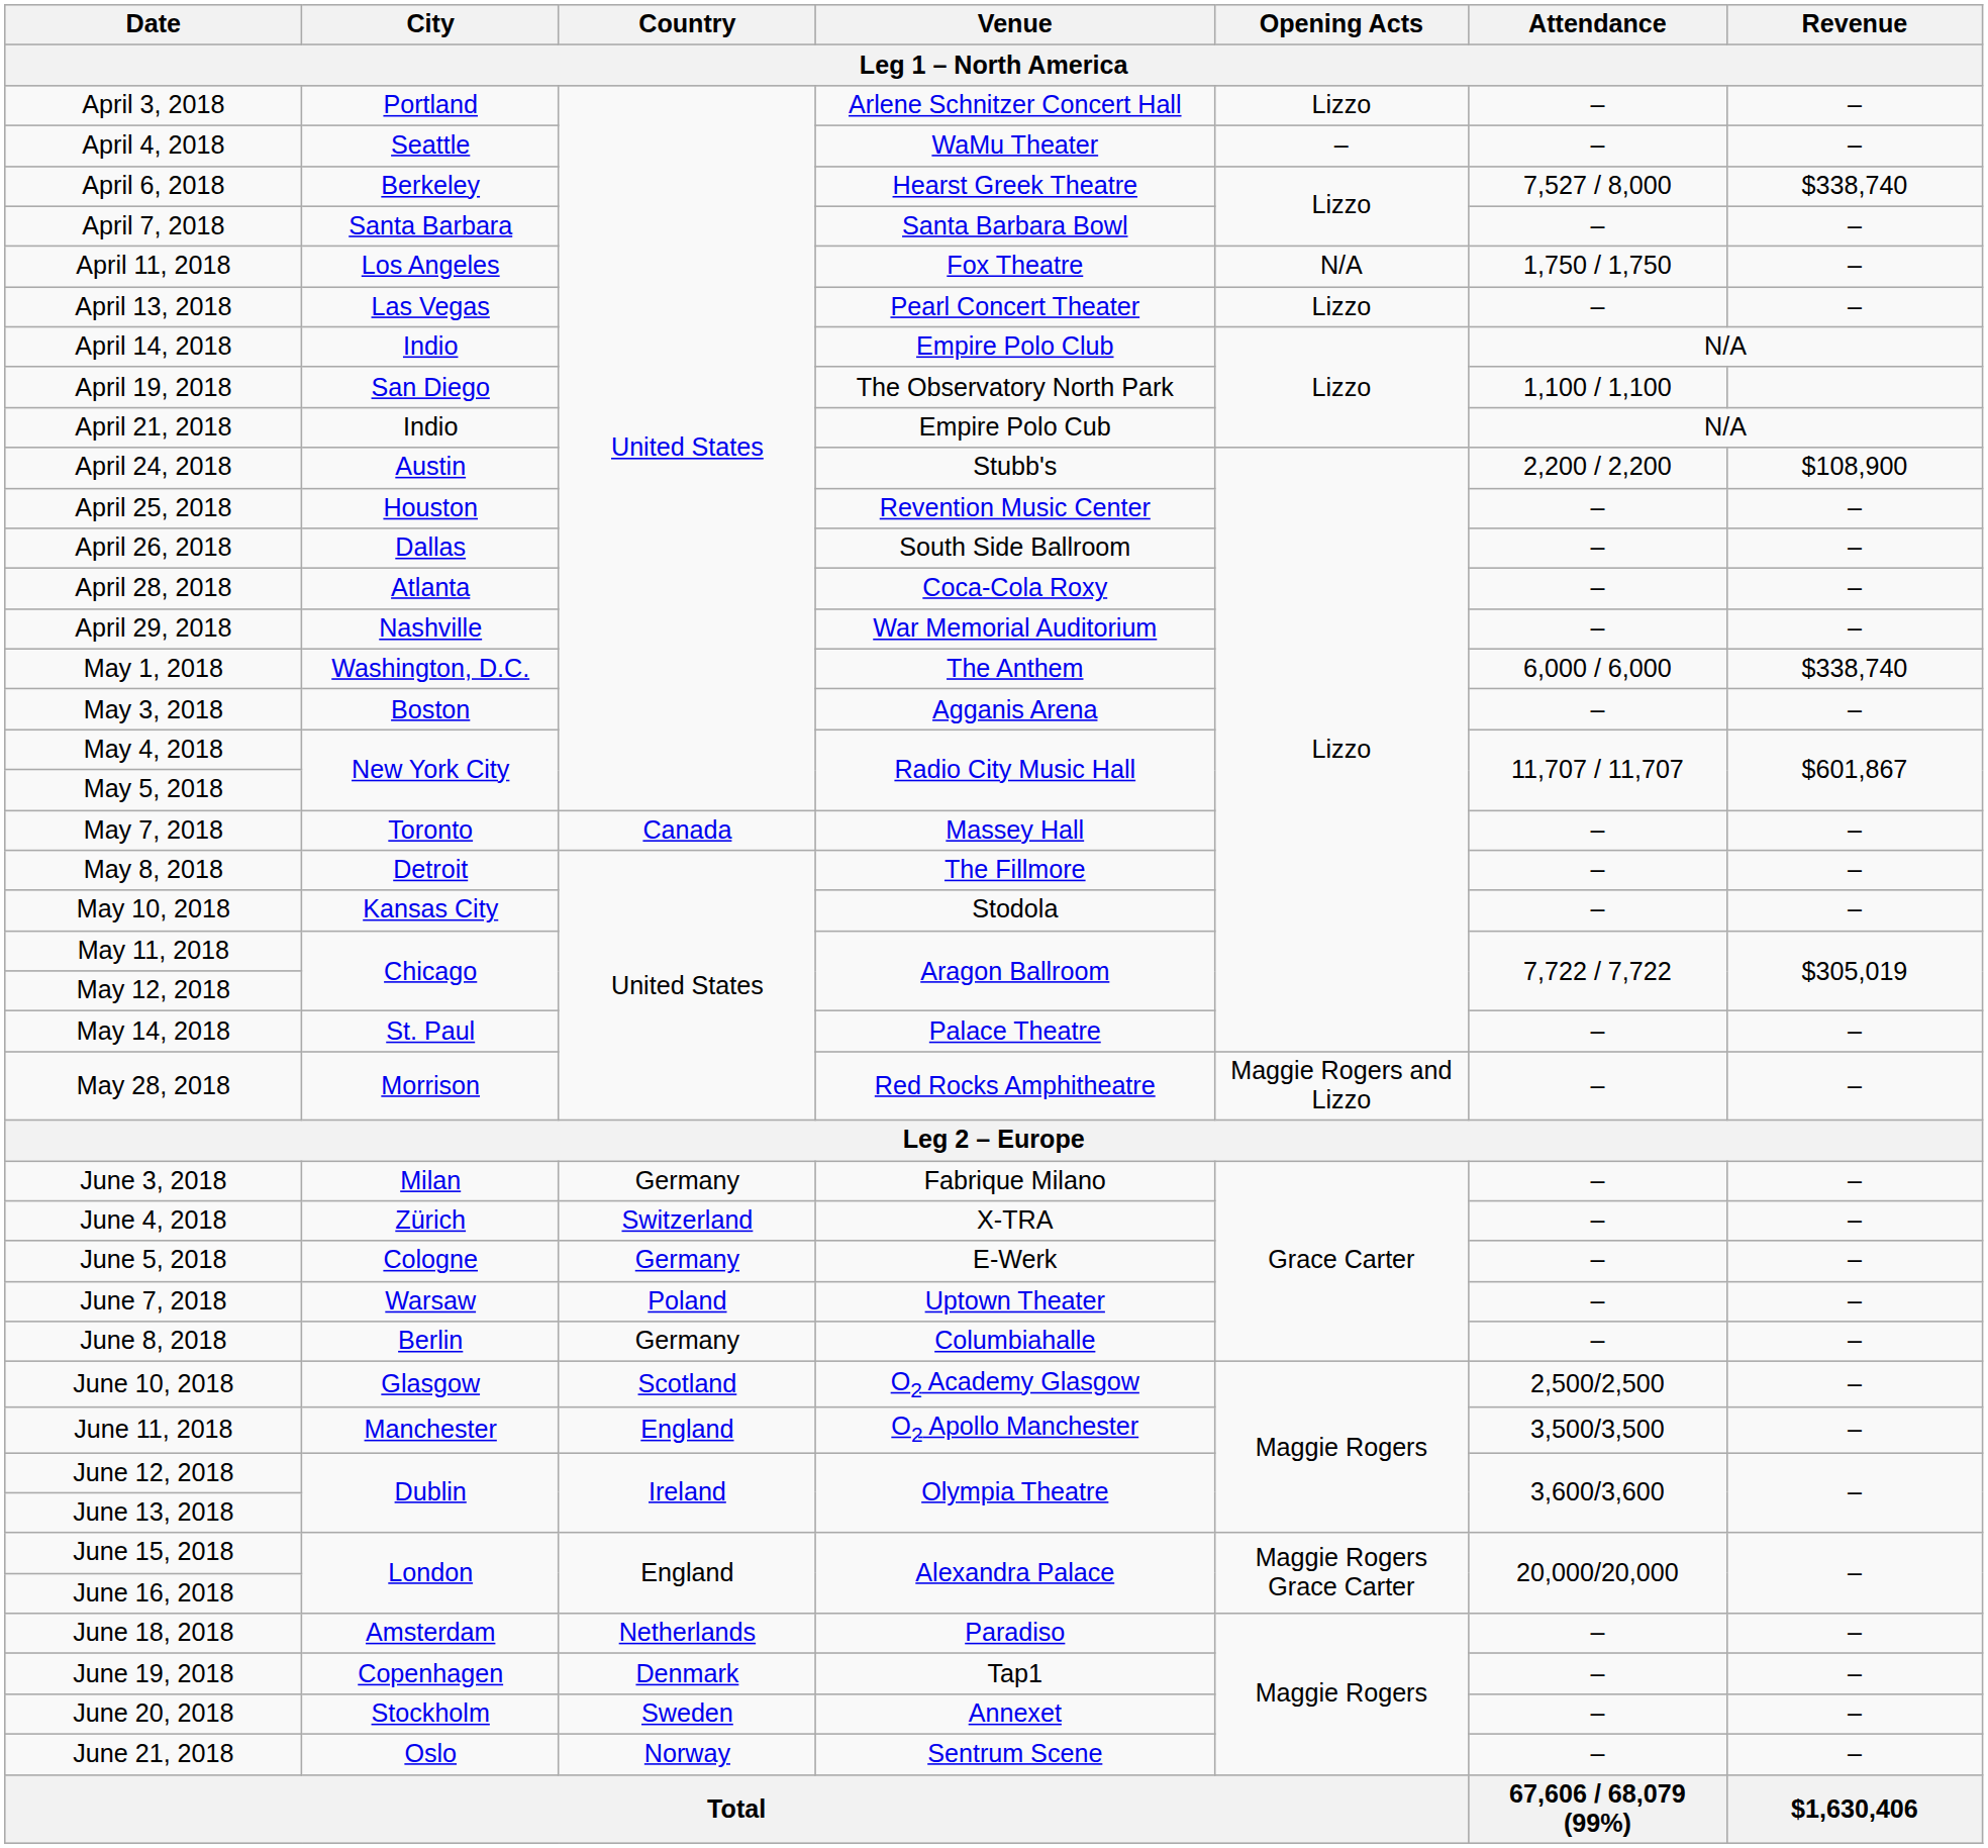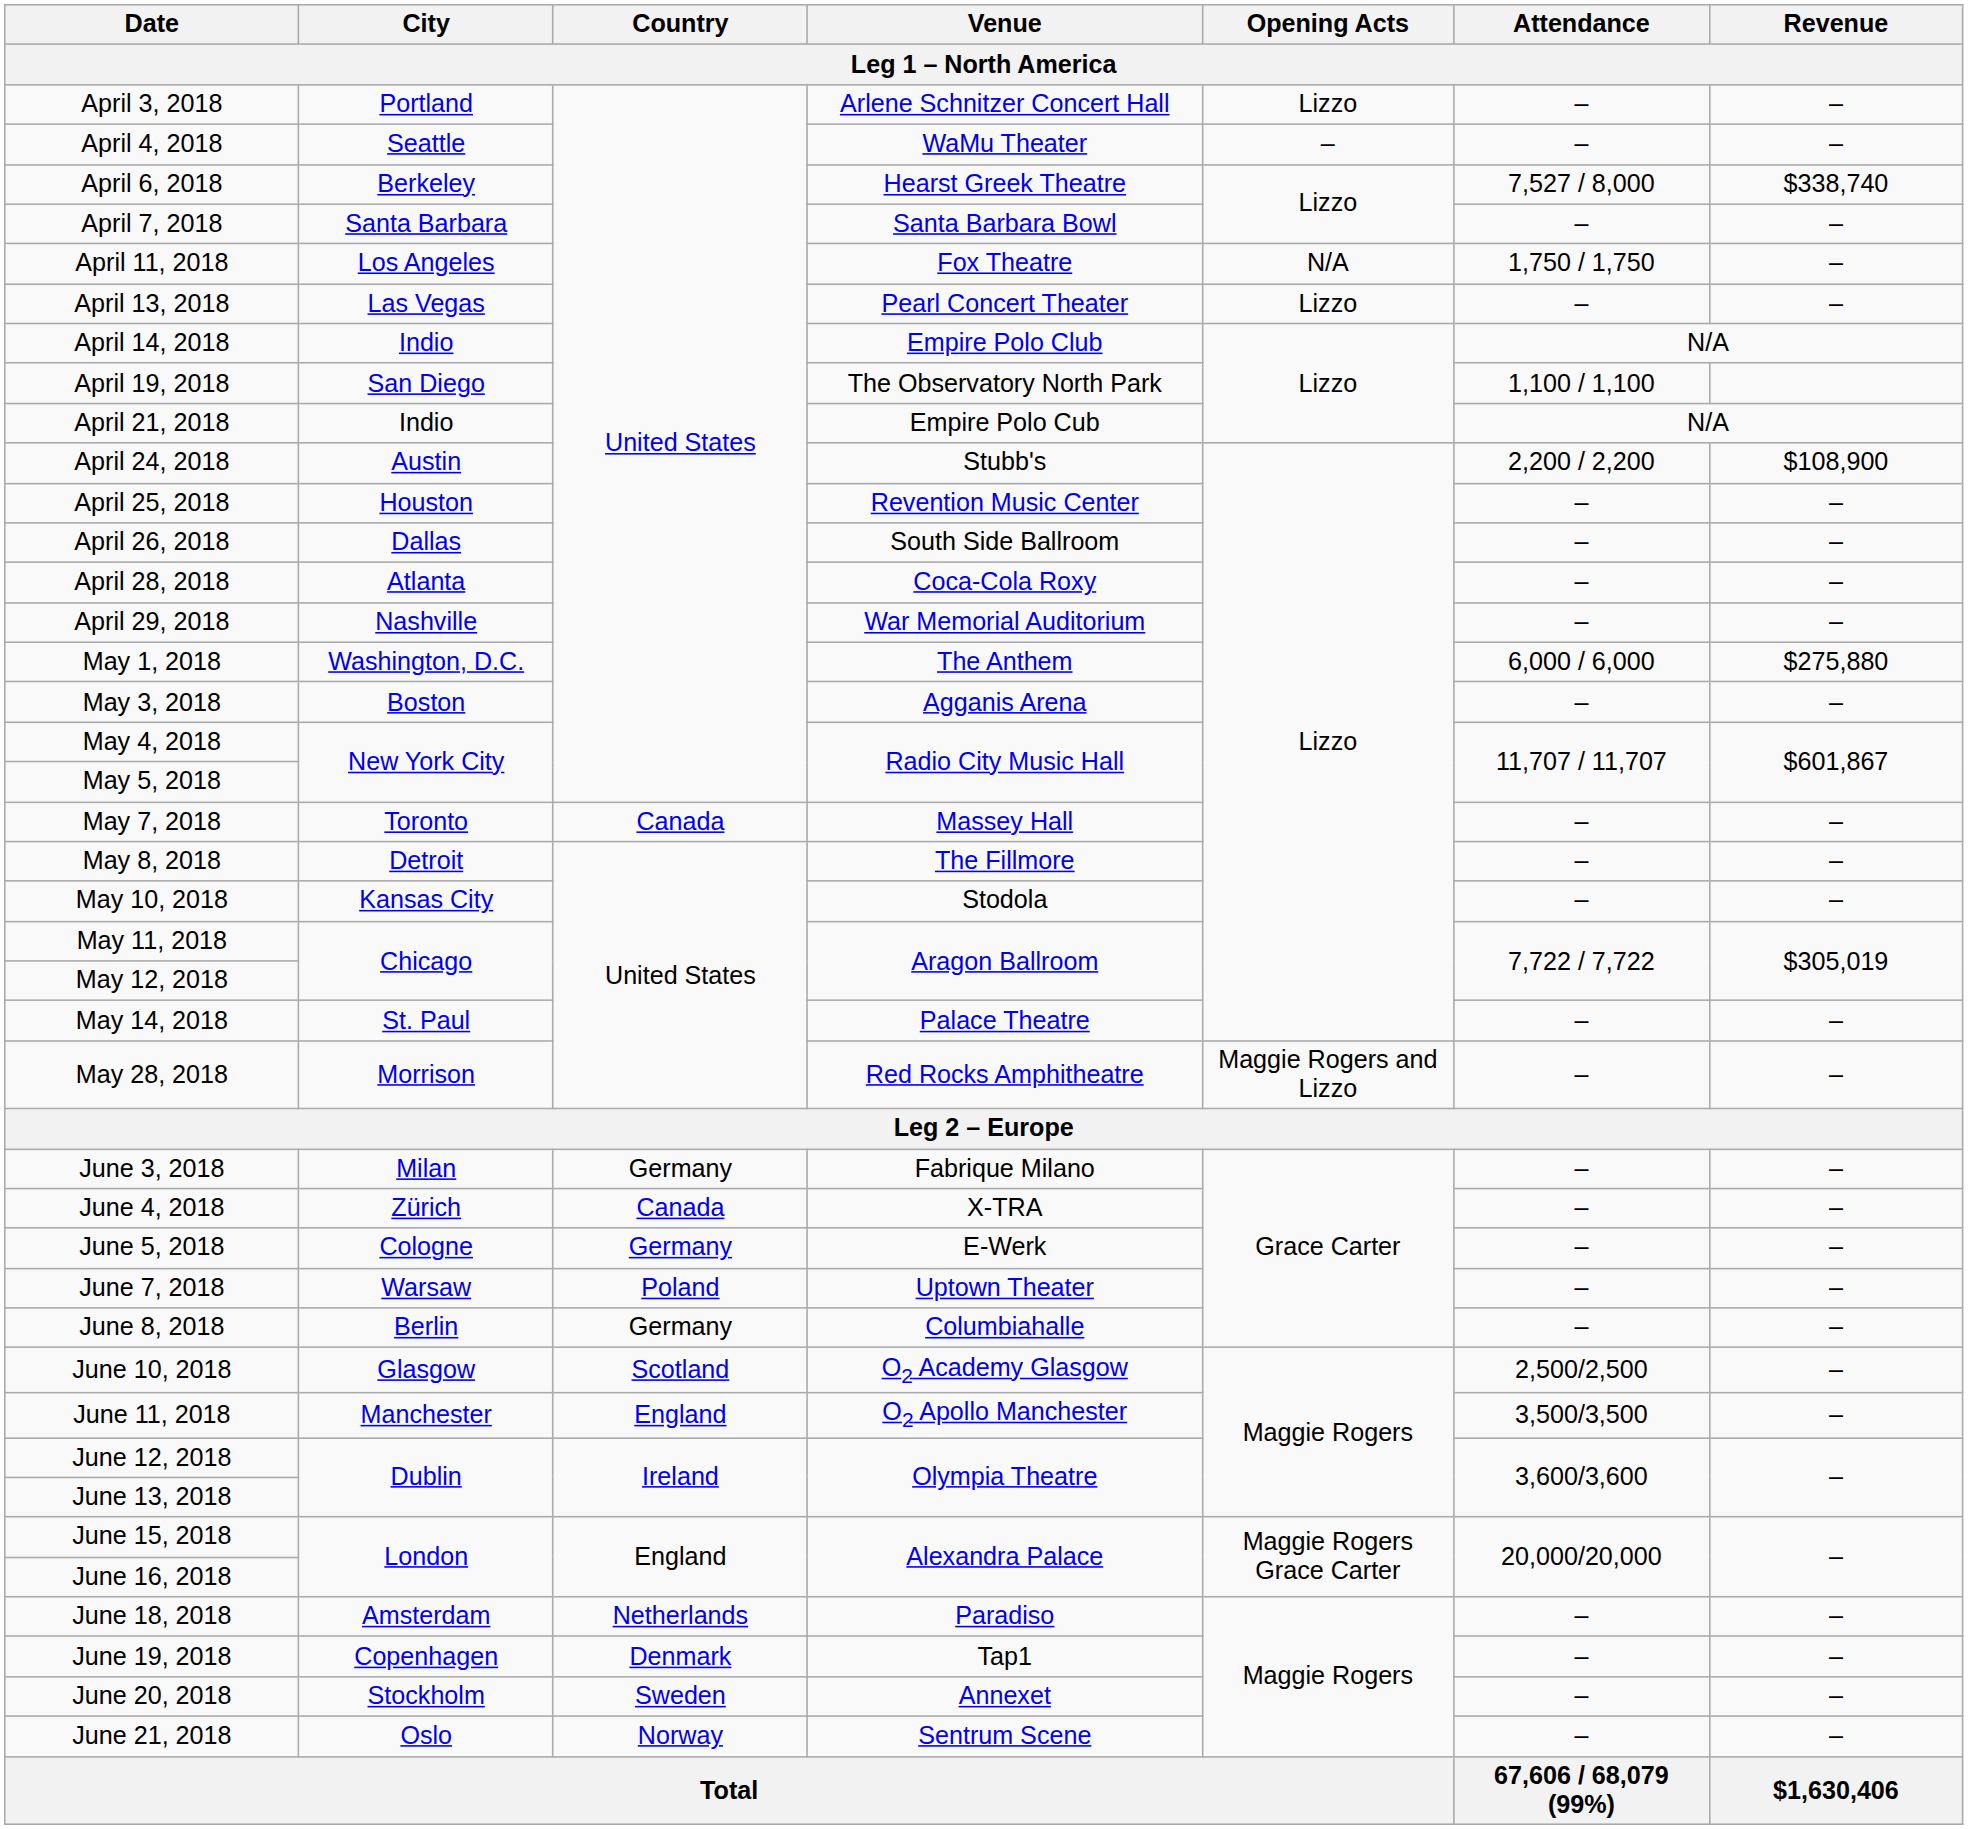May 1, 2018 | Revenue: $338,740 -> $275,880
June 4, 2018 | Country: Switzerland -> Canada
